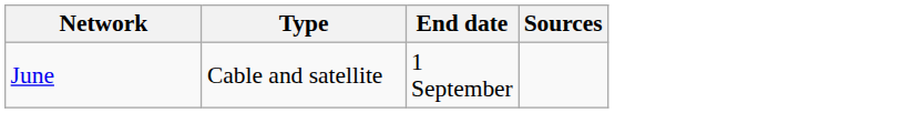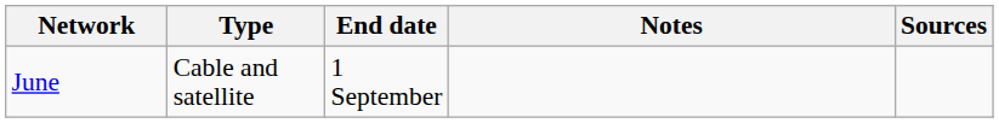+ column: Notes
